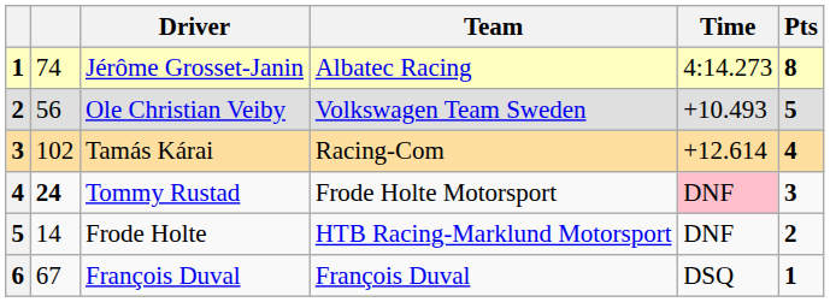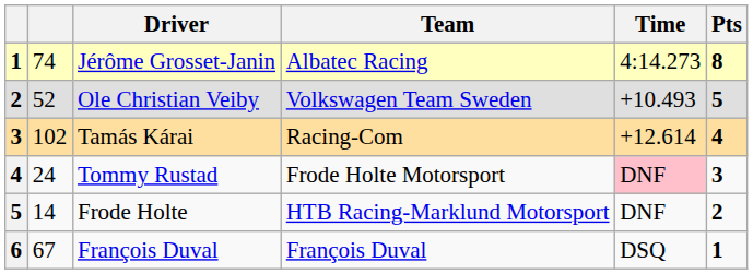Ole Christian Veiby | column 2: 56 -> 52
Tommy Rustad | column 2: bold -> normal
